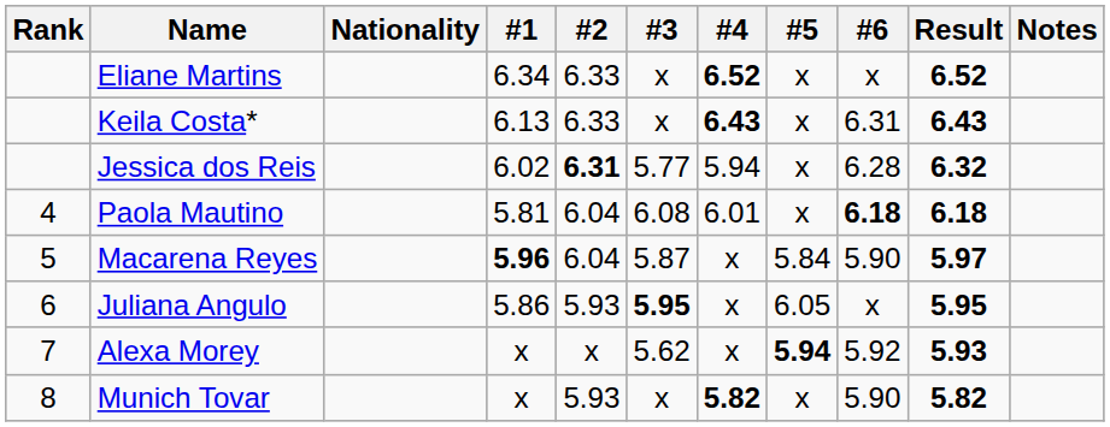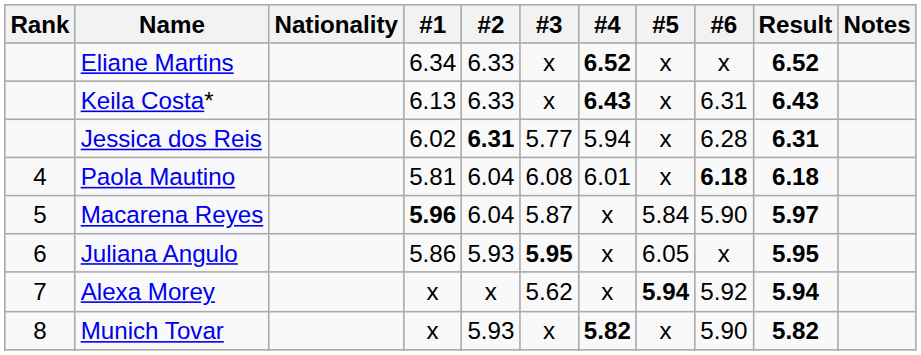Jessica dos Reis | Result: 6.32 -> 6.31
Alexa Morey | Result: 5.93 -> 5.94
